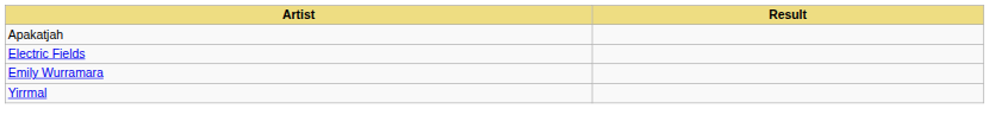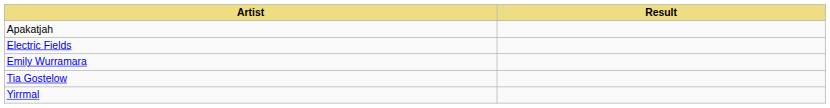+ row: Tia Gostelow
